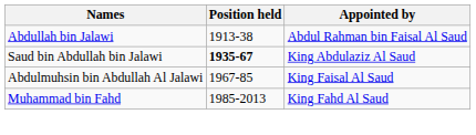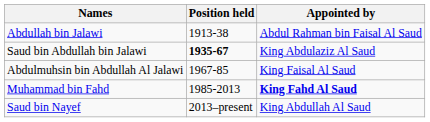Muhammad bin Fahd | Appointed by: normal -> bold
+ row: Saud bin Nayef | 2013–present | King Abdullah Al Saud
